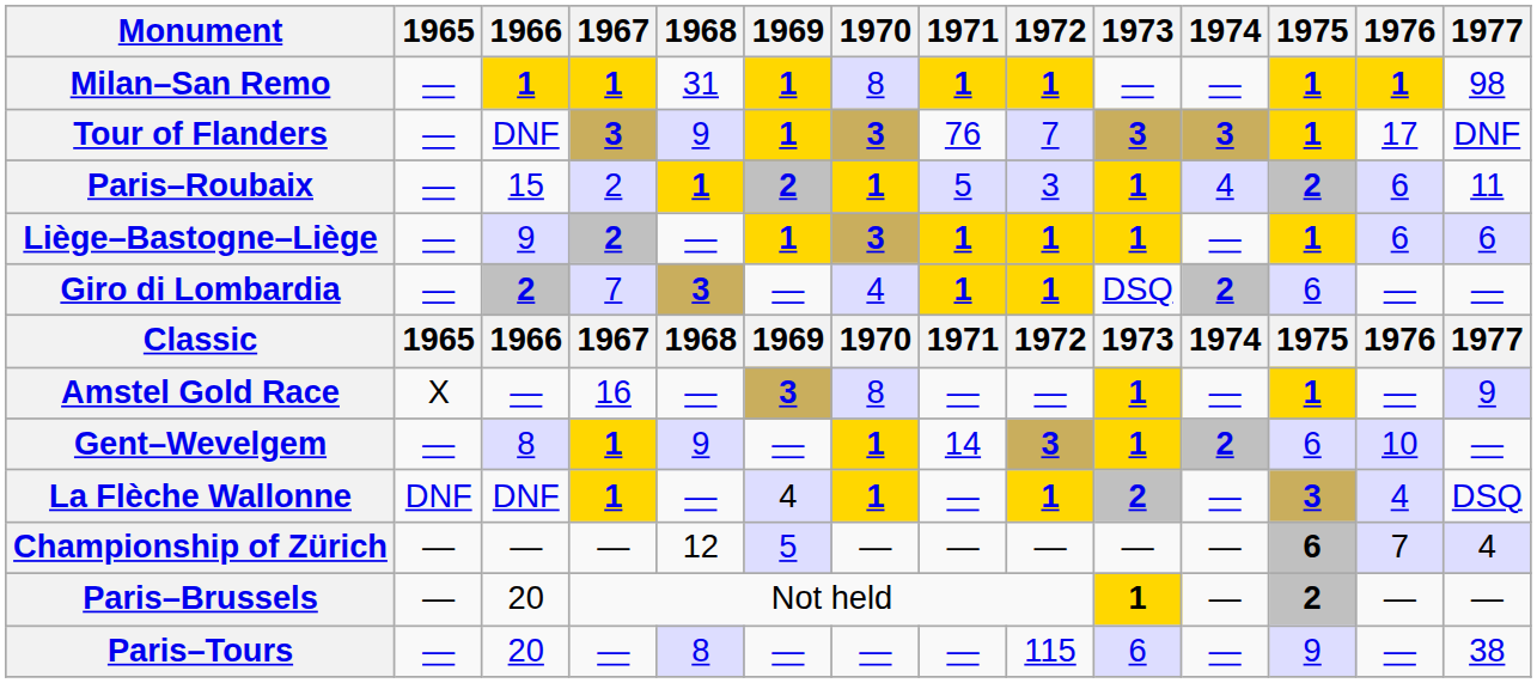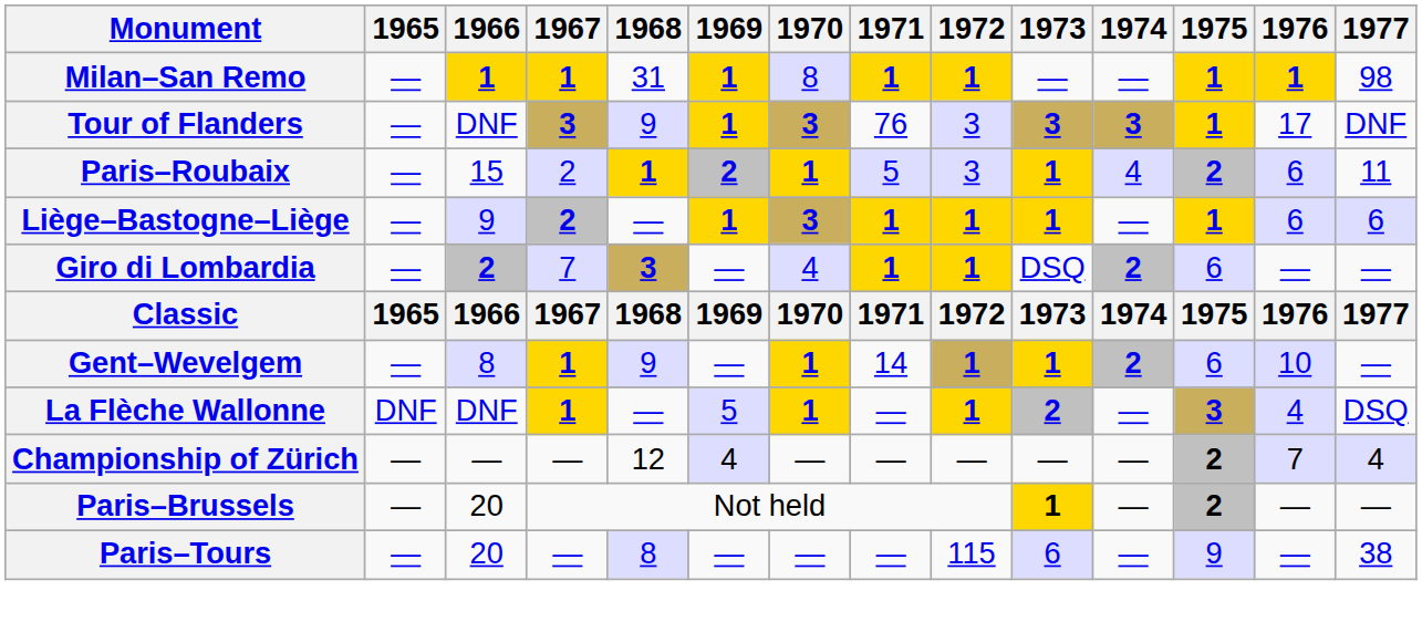Tour of Flanders | 1972: 7 -> 3
- row: Amstel Gold Race | X | — | 16 | — | 3 | 8 | — | — | 1 | — | 1 | — | 9
Gent–Wevelgem | 1972: 3 -> 1
La Flèche Wallonne | 1969: 4 -> 5
Championship of Zürich | 1969: 5 -> 4
Championship of Zürich | 1975: 6 -> 2
